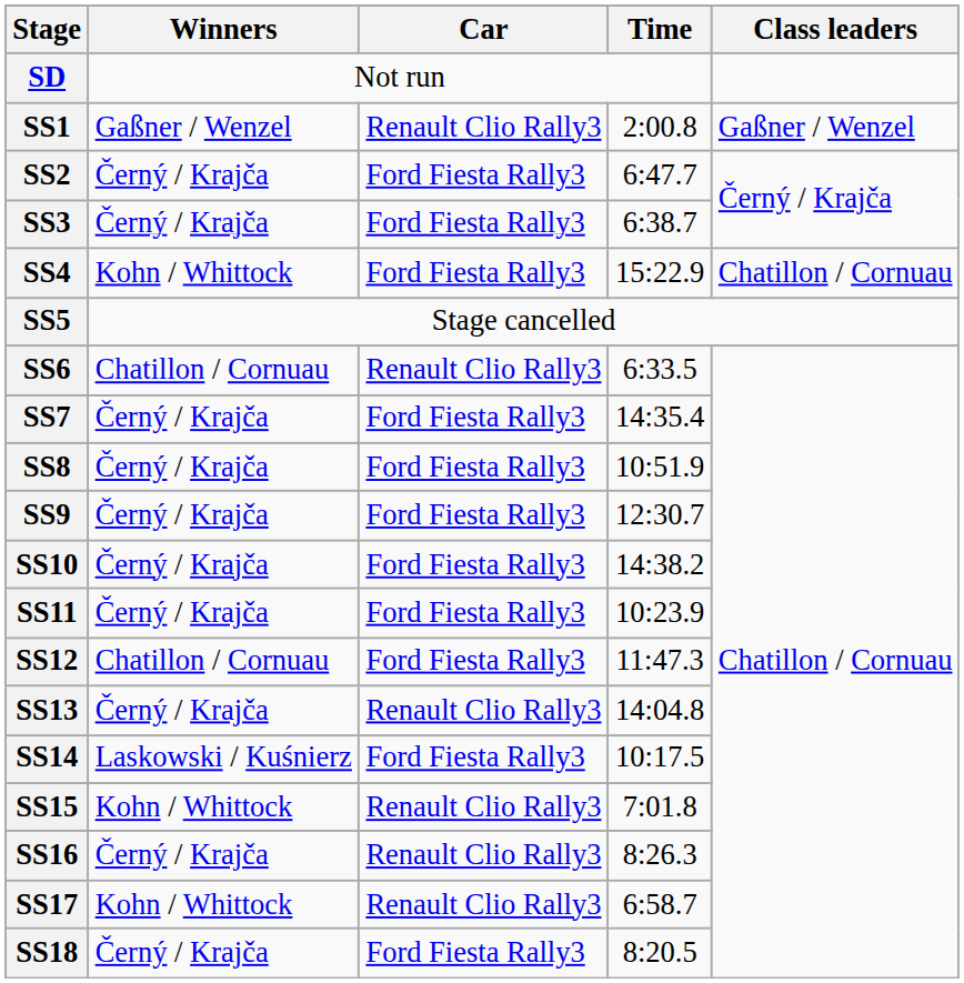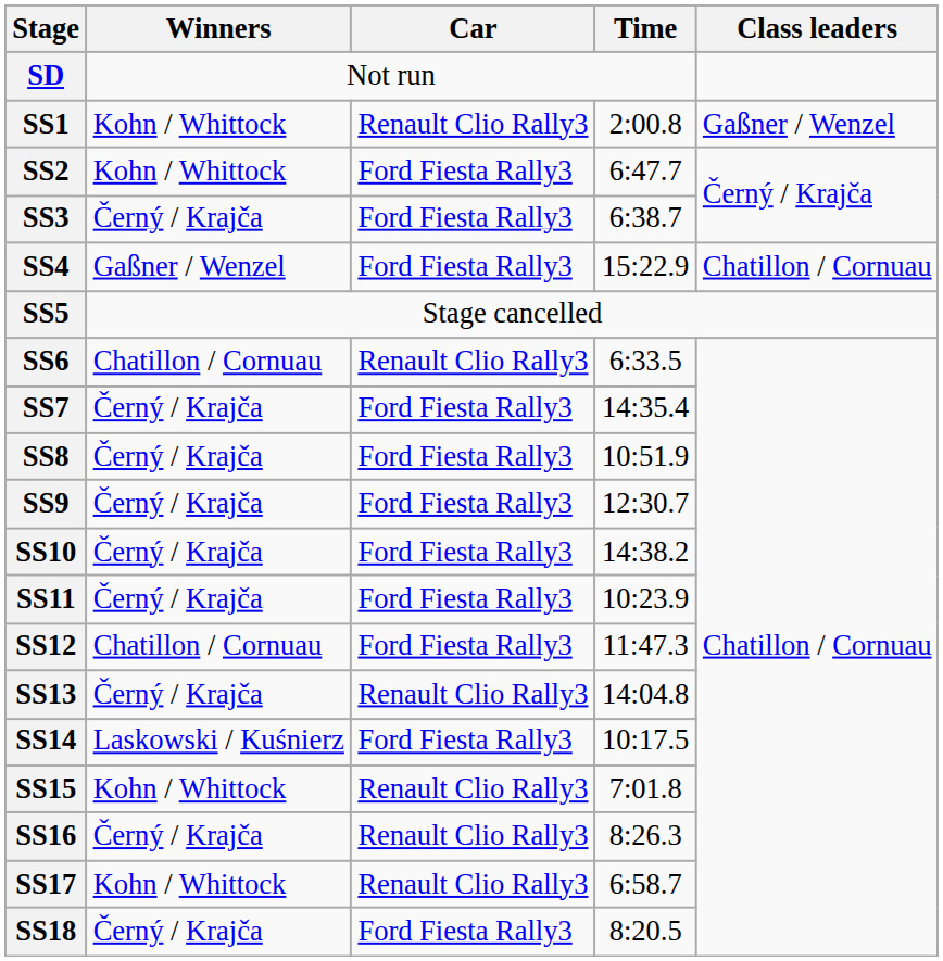SS1 | Winners: Gaßner / Wenzel -> Kohn / Whittock
SS2 | Winners: Černý / Krajča -> Kohn / Whittock
SS4 | Winners: Kohn / Whittock -> Gaßner / Wenzel
